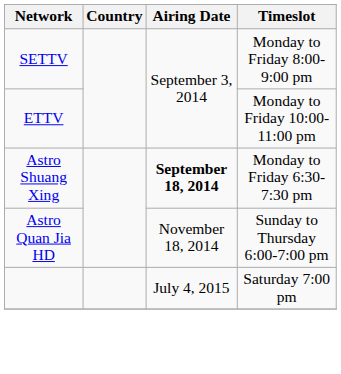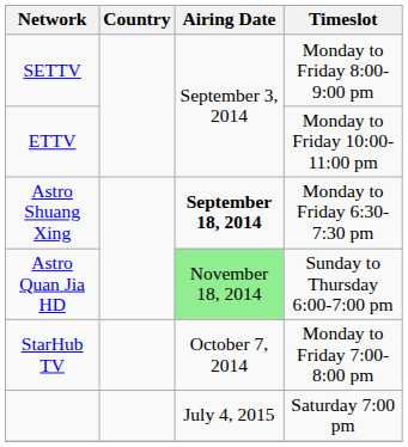Astro Quan Jia HD | Airing Date: no background -> lightgreen background
+ row: StarHub TV | October 7, 2014 | Monday to Friday 7:00-8:00 pm
